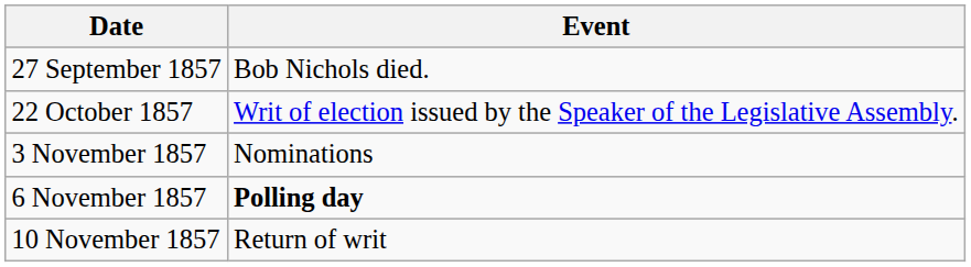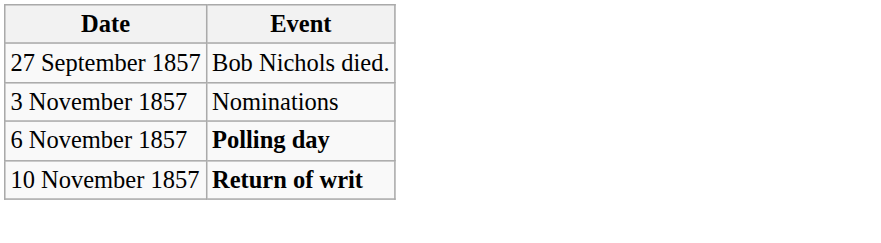- row: 22 October 1857 | Writ of election issued by the Speaker of the Legislative Assembly.
10 November 1857 | Event: normal -> bold
